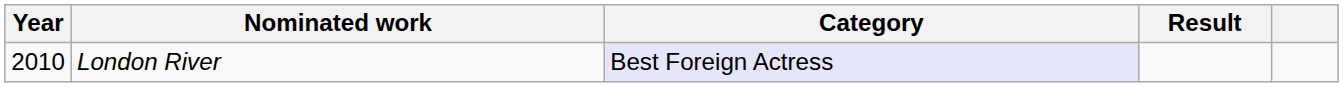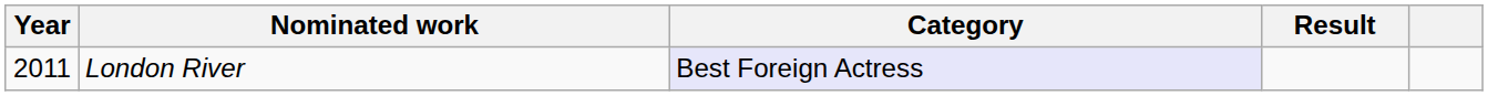London River | Year: 2010 -> 2011
